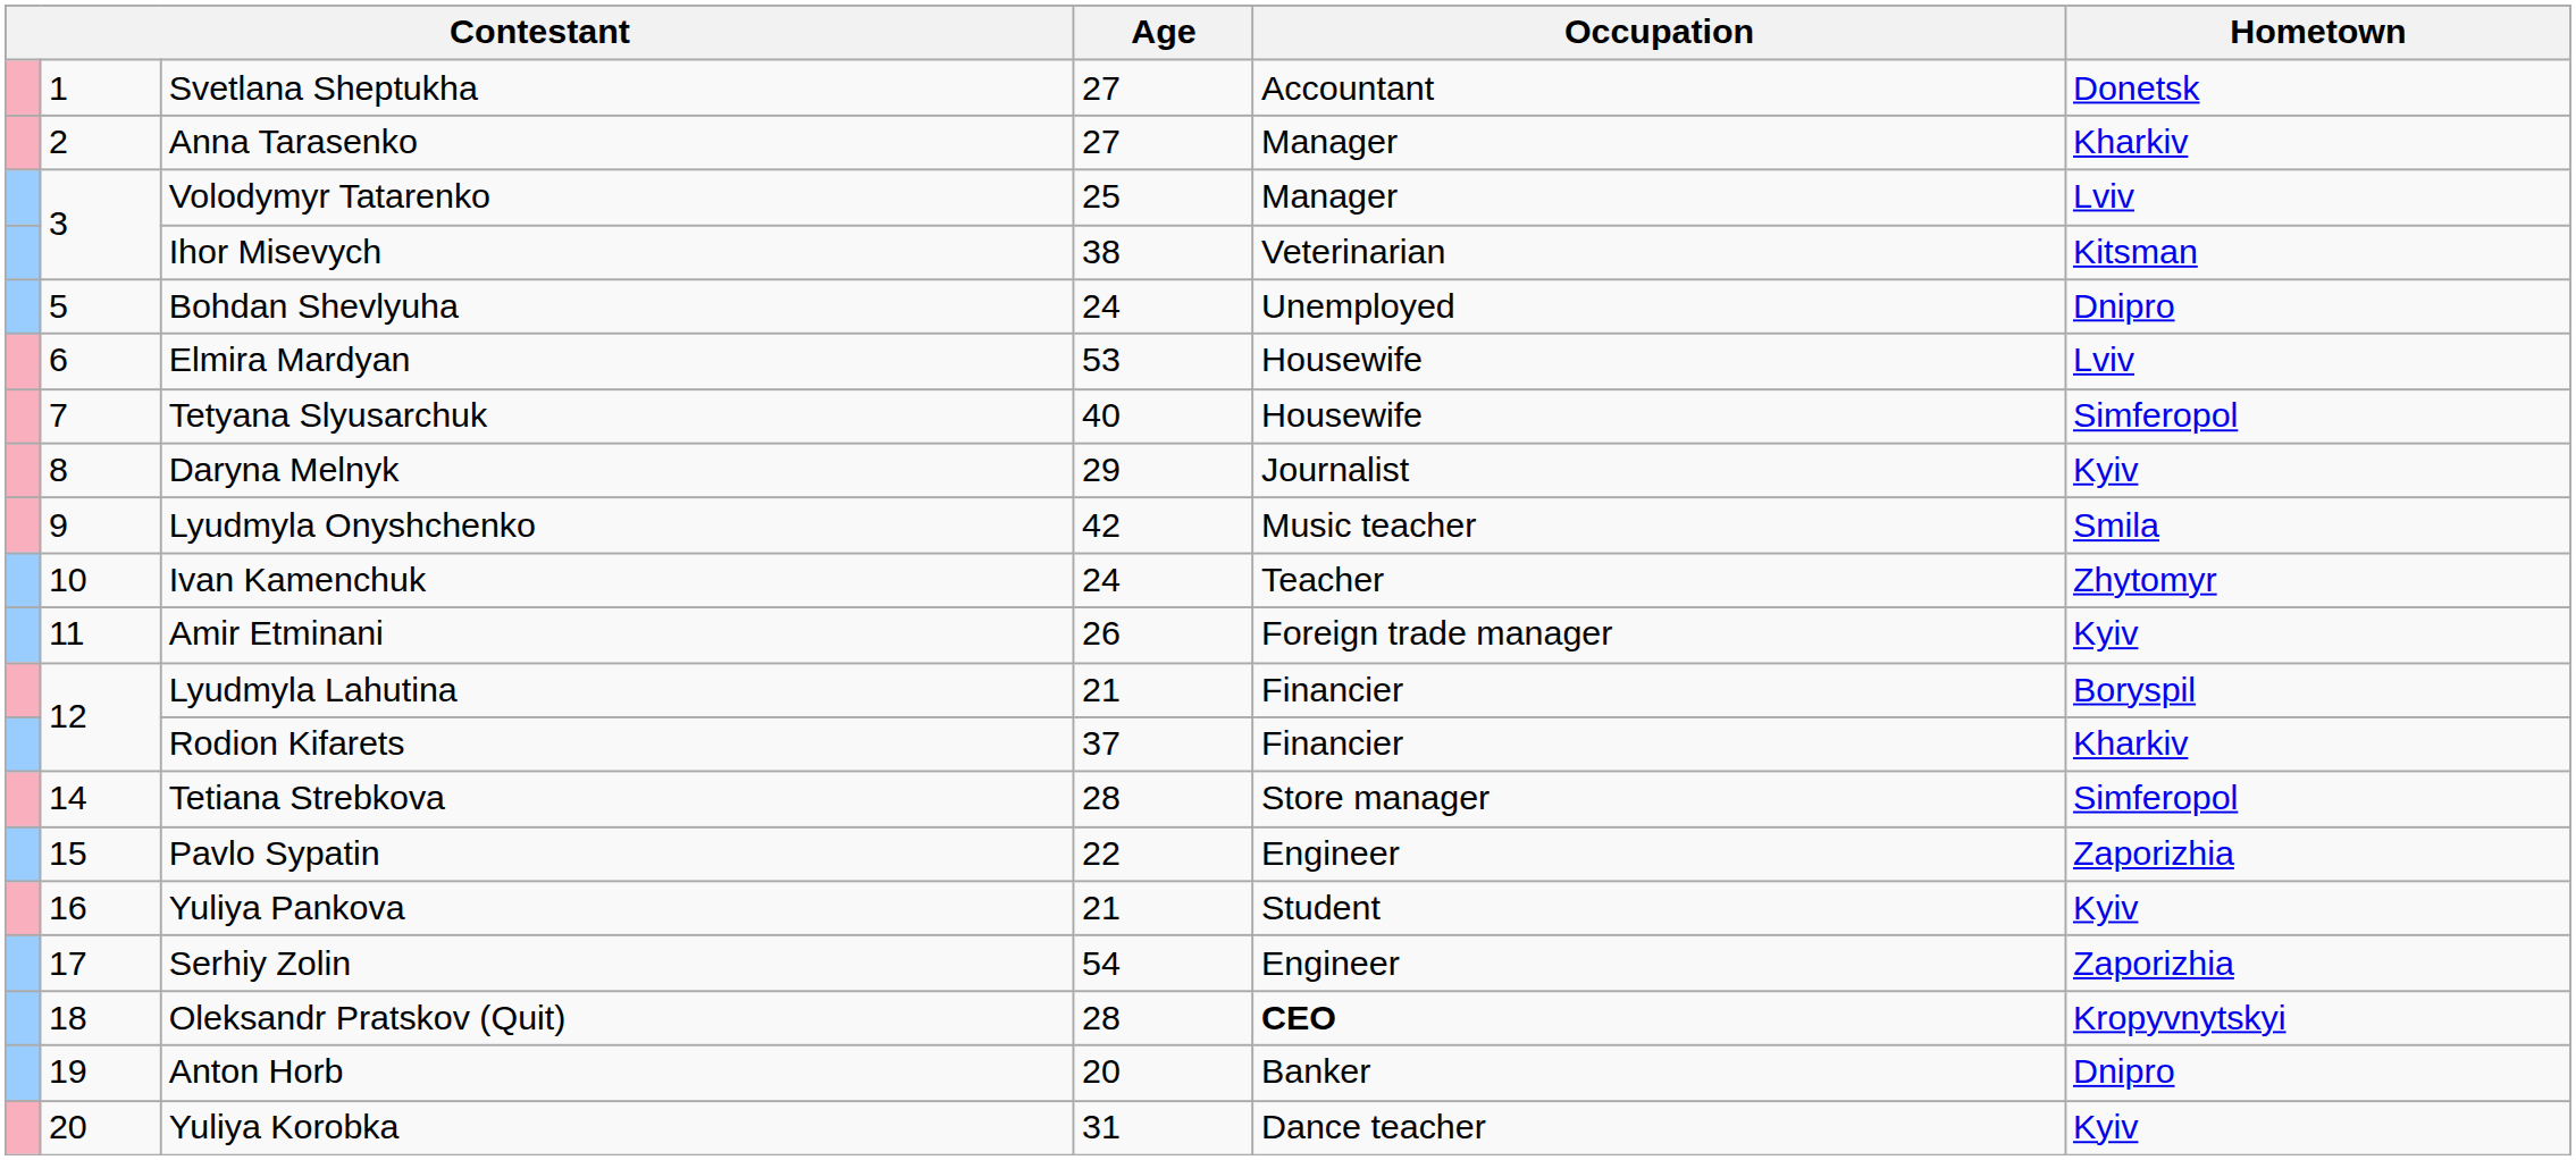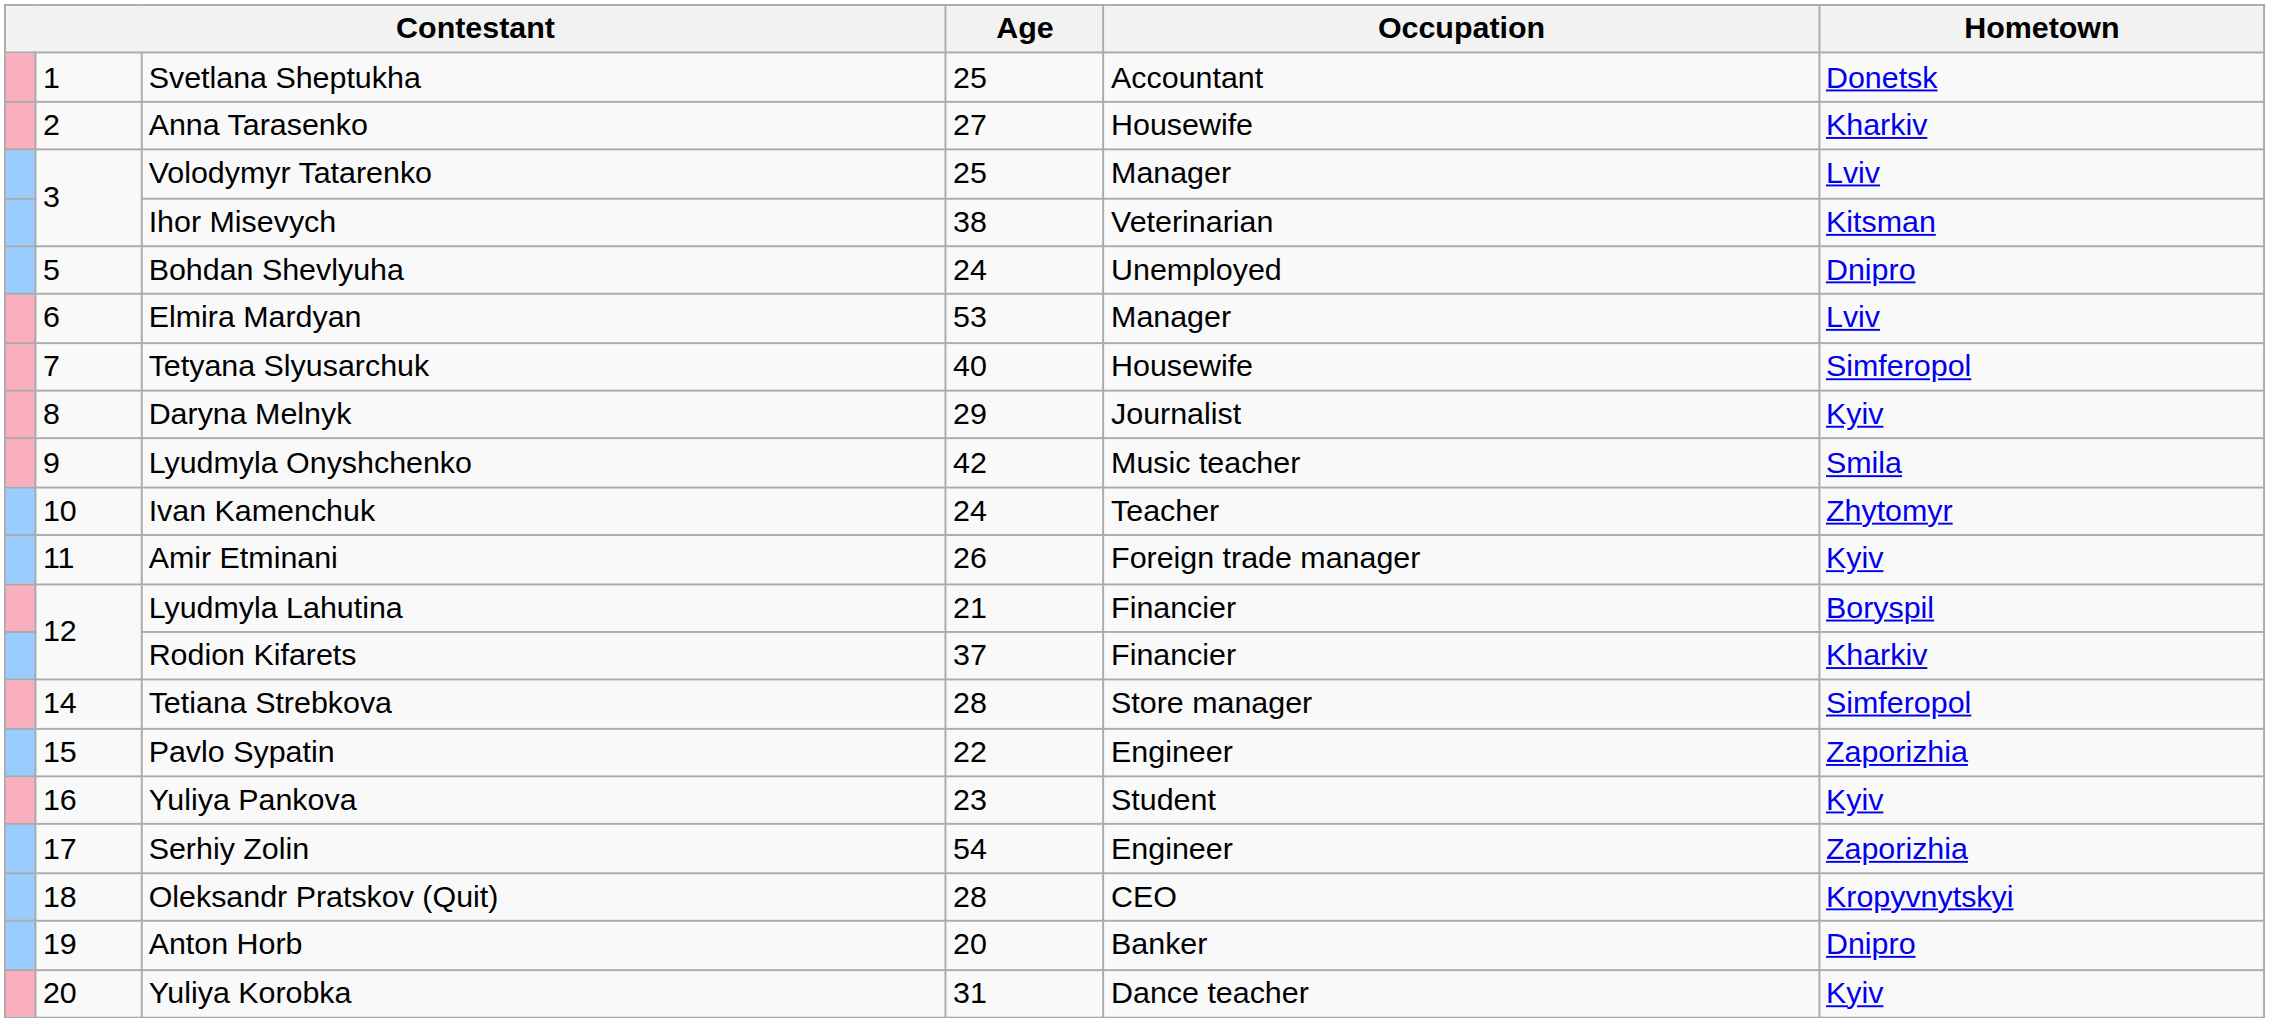Svetlana Sheptukha | Age: 27 -> 25
Anna Tarasenko | Occupation: Manager -> Housewife
Elmira Mardyan | Occupation: Housewife -> Manager
Yuliya Pankova | Age: 21 -> 23
Oleksandr Pratskov (Quit) | Occupation: bold -> normal
